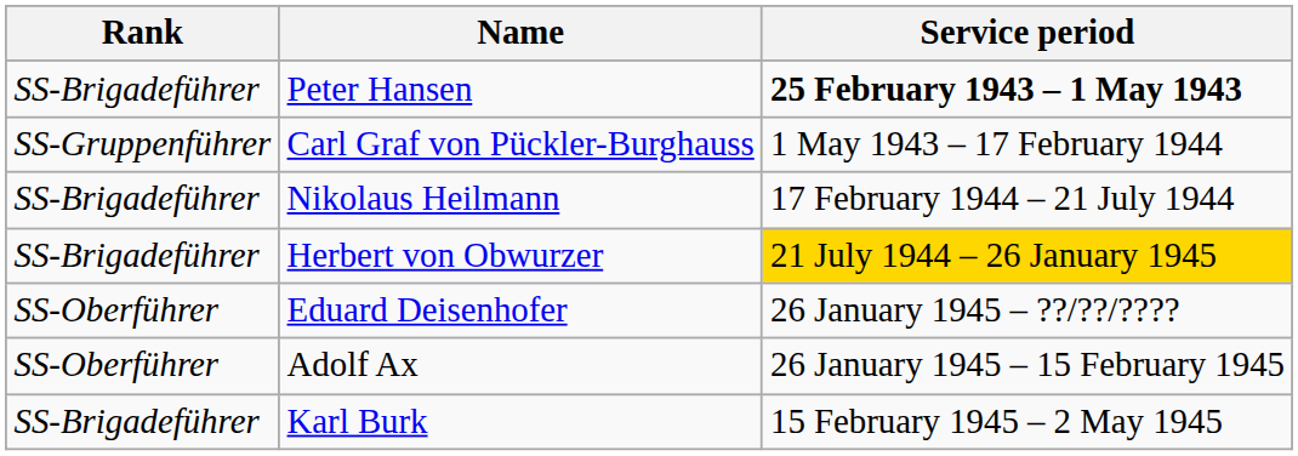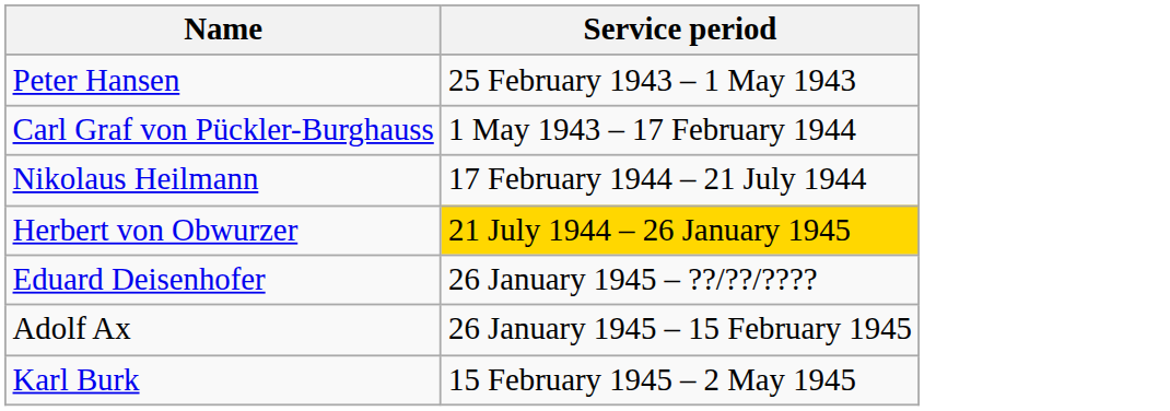- column: Rank | SS-Brigadeführer | SS-Gruppenführer | SS-Brigadeführer | SS-Brigadeführer | SS-Oberführer | SS-Oberführer | SS-Brigadeführer
Peter Hansen | Service period: bold -> normal
